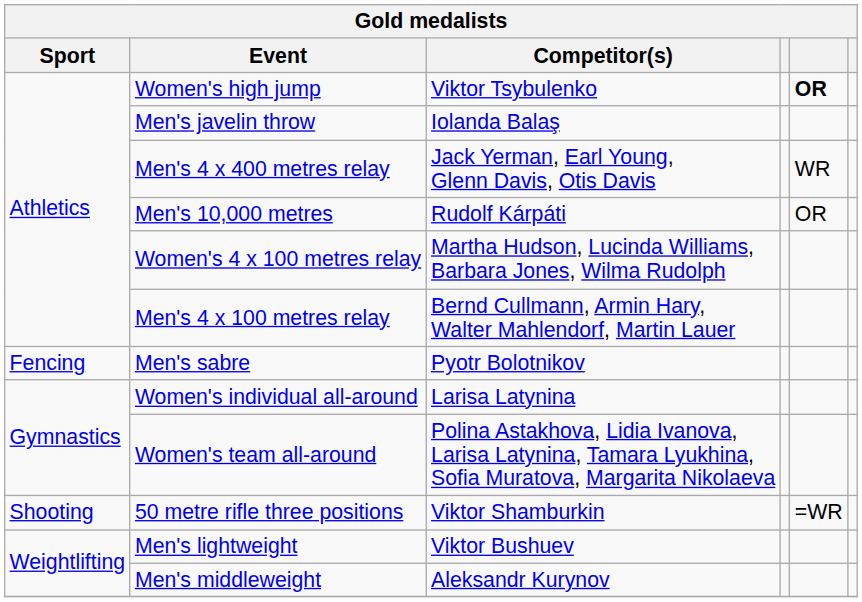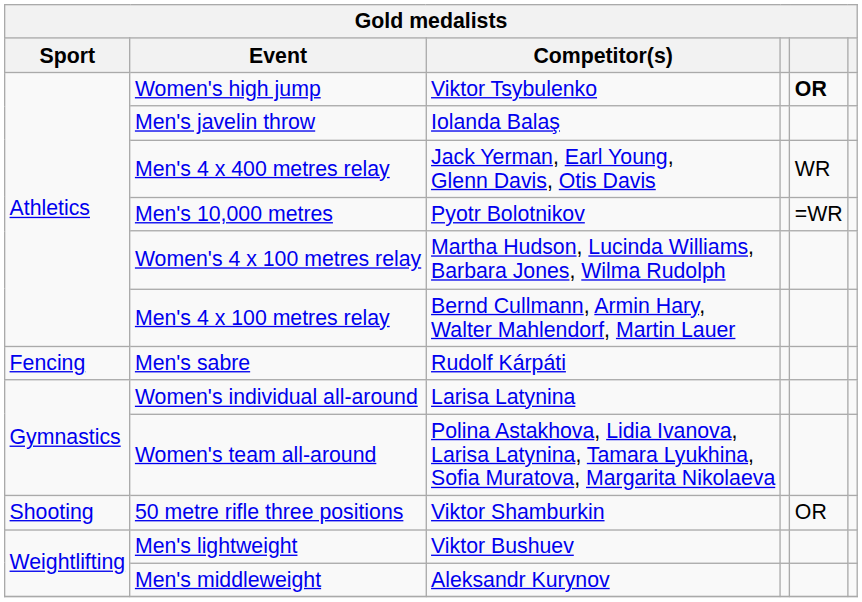Men's 10,000 metres | Competitor(s): Rudolf Kárpáti -> Pyotr Bolotnikov
Men's 10,000 metres | column 5: OR -> =WR
Men's sabre | Competitor(s): Pyotr Bolotnikov -> Rudolf Kárpáti
50 metre rifle three positions | column 5: =WR -> OR
